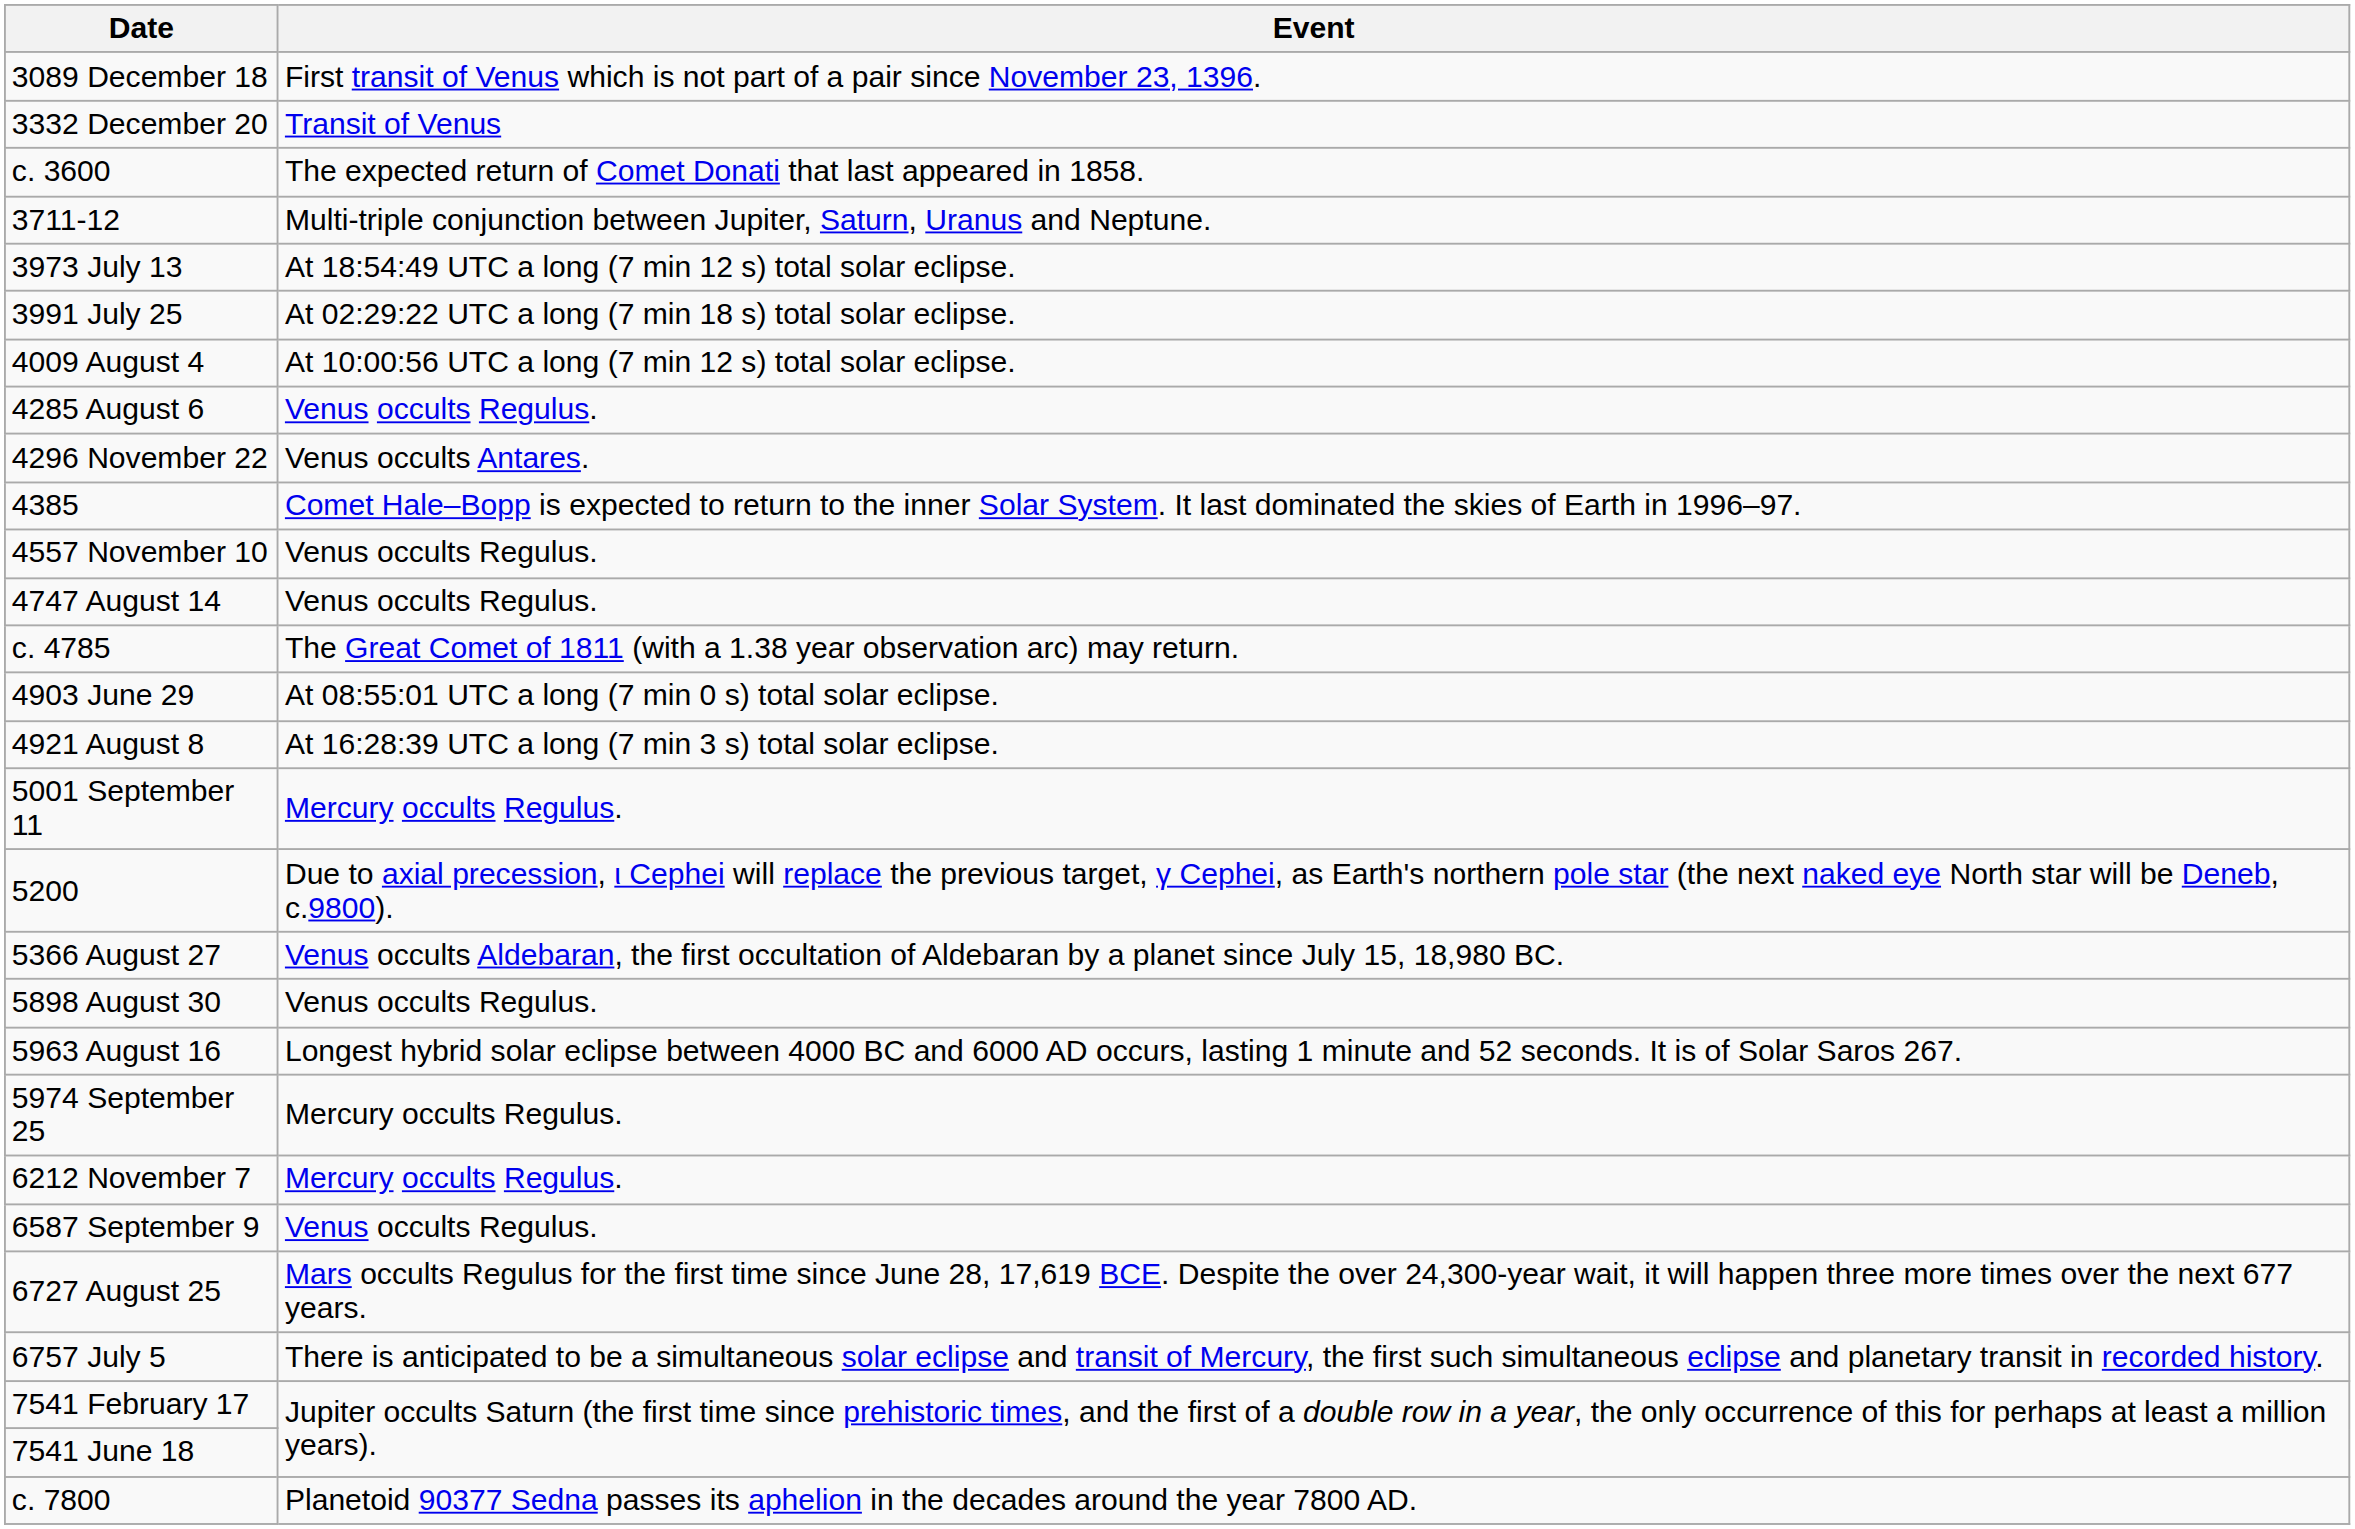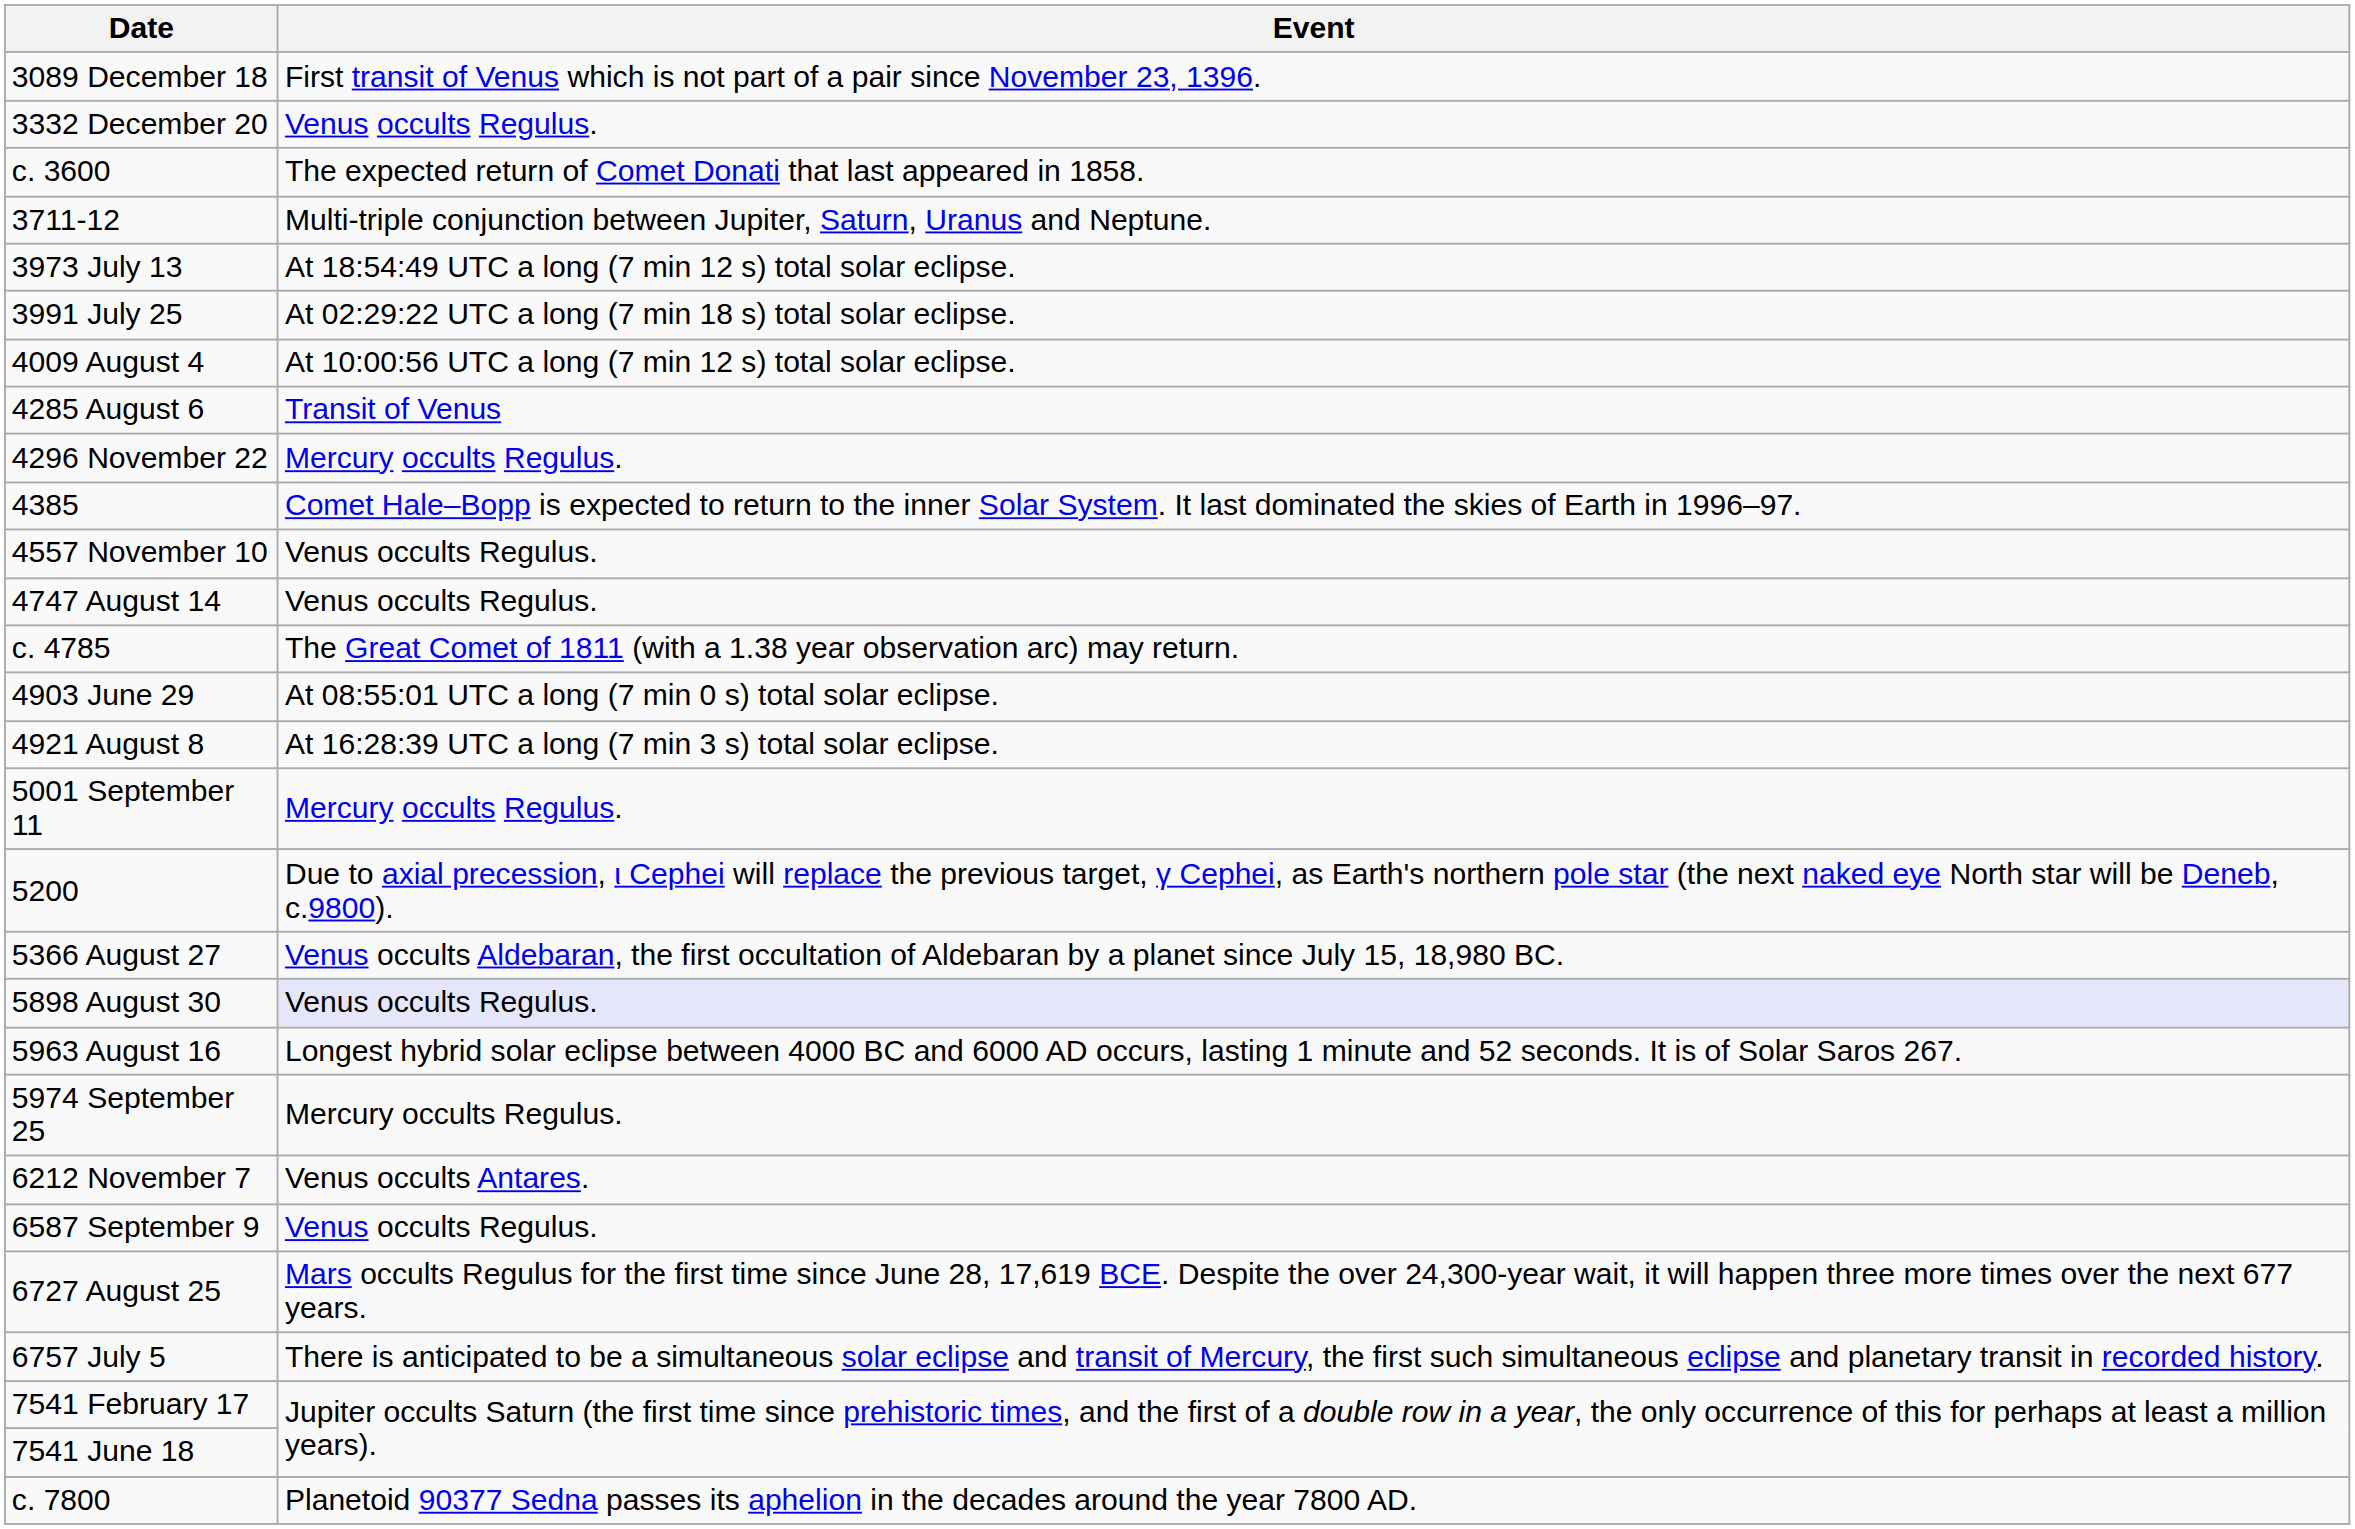3332 December 20 | Event: Transit of Venus -> Venus occults Regulus.
4285 August 6 | Event: Venus occults Regulus. -> Transit of Venus
4296 November 22 | Event: Venus occults Antares. -> Mercury occults Regulus.
5898 August 30 | Event: no background -> lavender background
6212 November 7 | Event: Mercury occults Regulus. -> Venus occults Antares.
